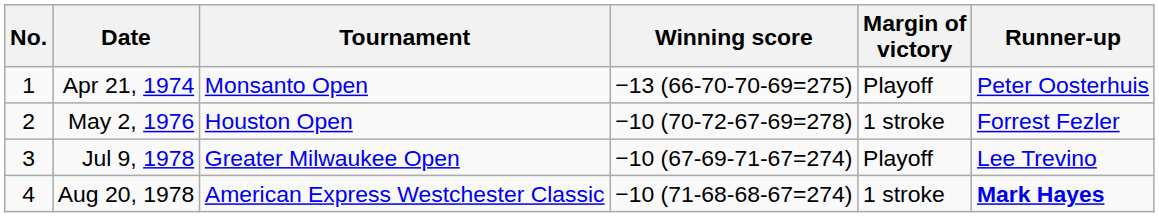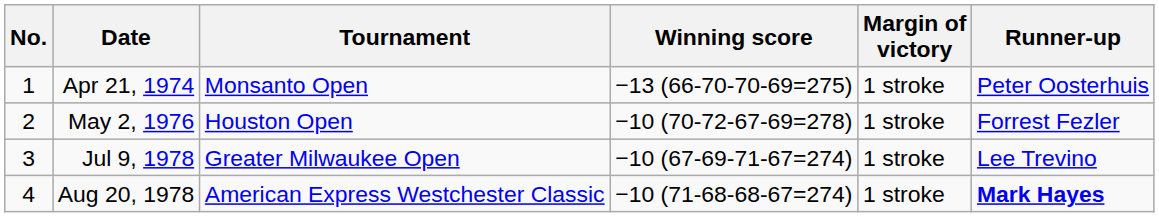Apr 21, 1974 | Margin of victory: Playoff -> 1 stroke
Jul 9, 1978 | Margin of victory: Playoff -> 1 stroke
